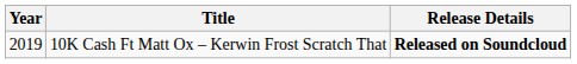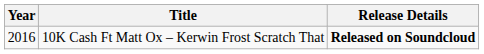10K Cash Ft Matt Ox – Kerwin Frost Scratch That | Year: 2019 -> 2016
